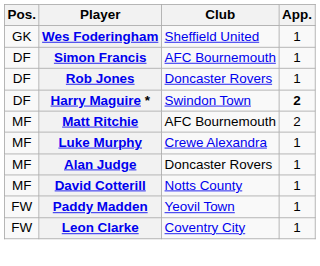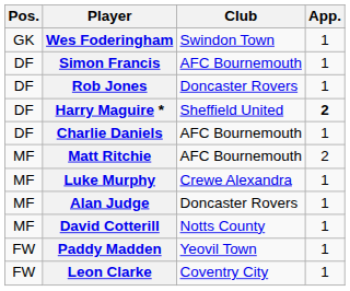Wes Foderingham | Club: Sheffield United -> Swindon Town
Harry Maguire * | Club: Swindon Town -> Sheffield United
+ row: DF | Charlie Daniels | AFC Bournemouth | 1
